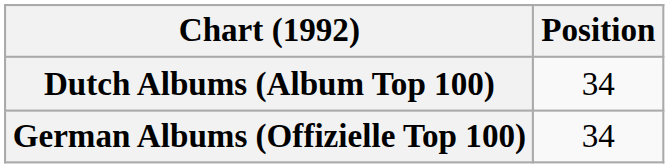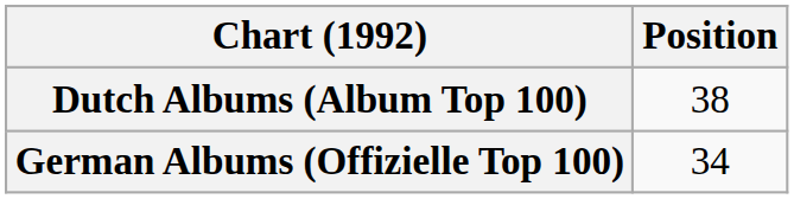Dutch Albums (Album Top 100) | Position: 34 -> 38
